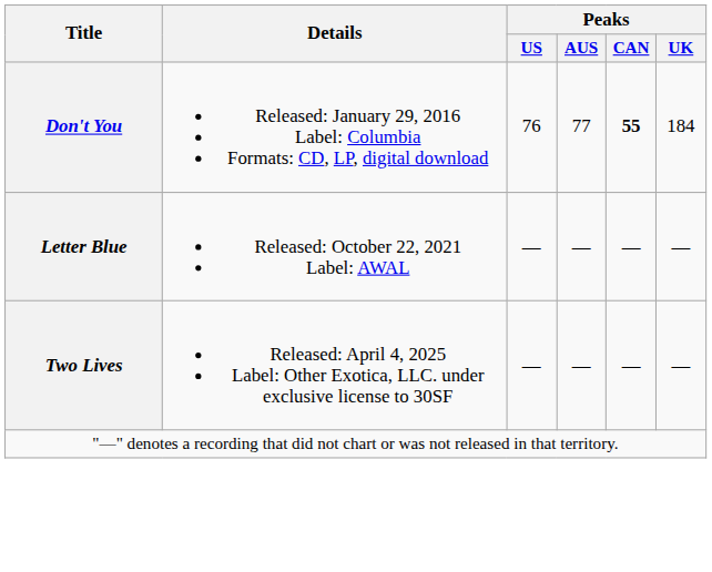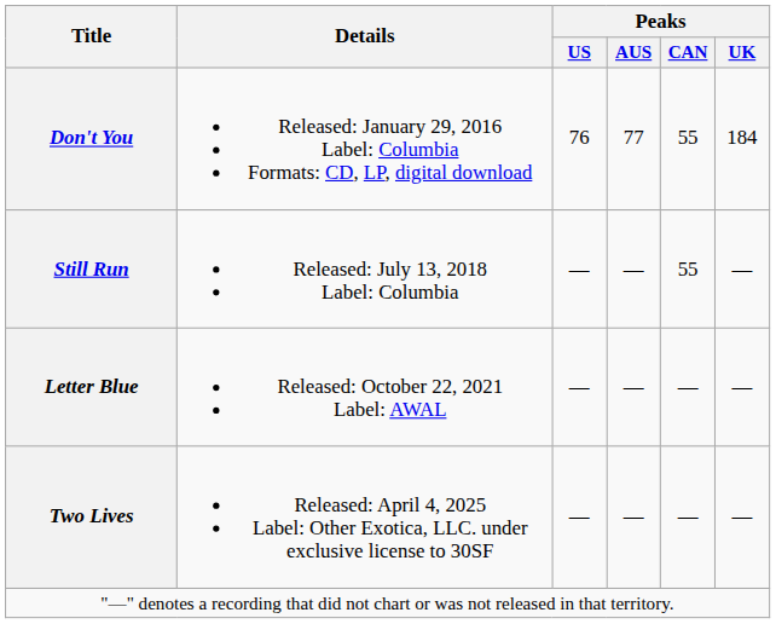Don't You | Peaks / CAN: bold -> normal
+ row: Still Run | Released: July 13, 2018 Label: Columbia | — | — | 55 | —
